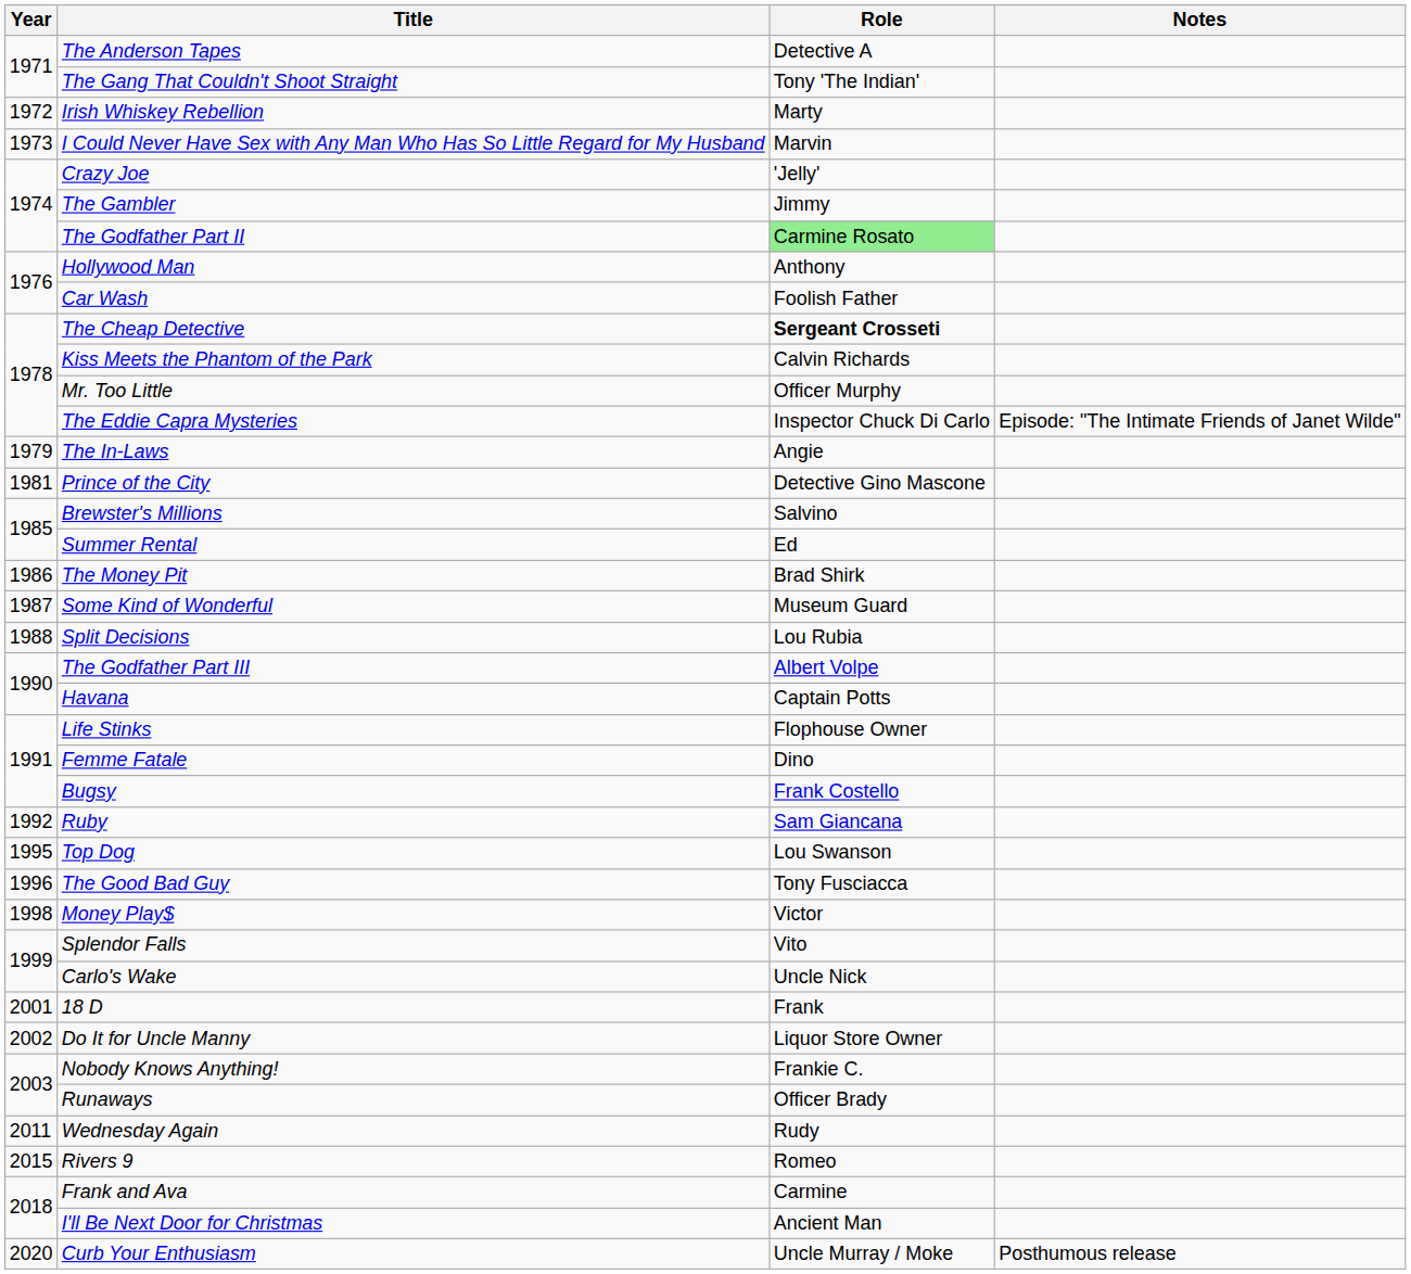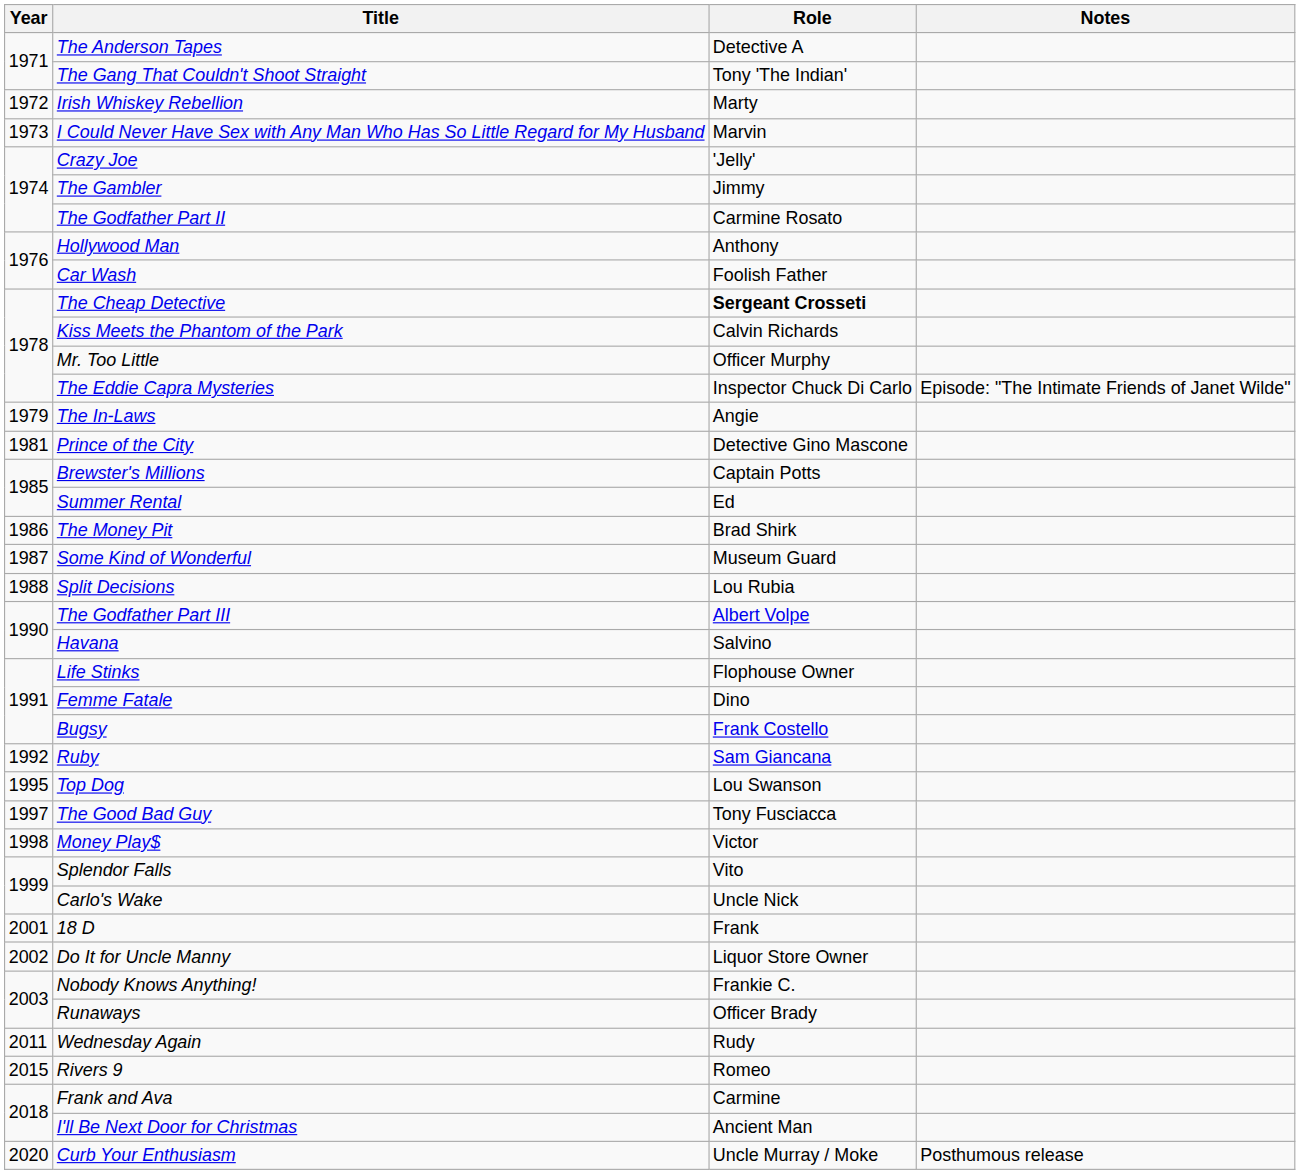The Godfather Part II | Role: lightgreen background -> no background
Brewster's Millions | Role: Salvino -> Captain Potts
Havana | Role: Captain Potts -> Salvino
The Good Bad Guy | Year: 1996 -> 1997
